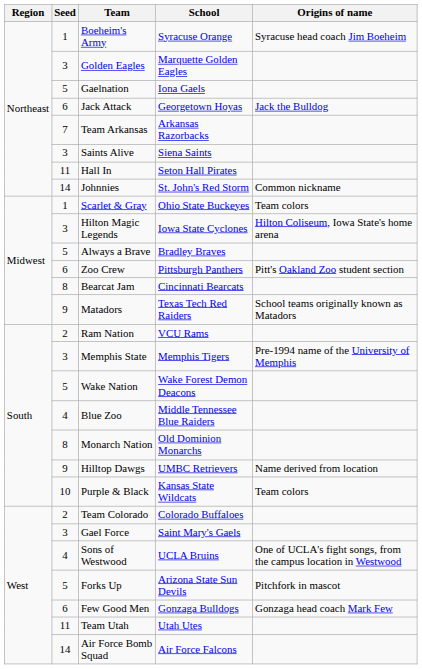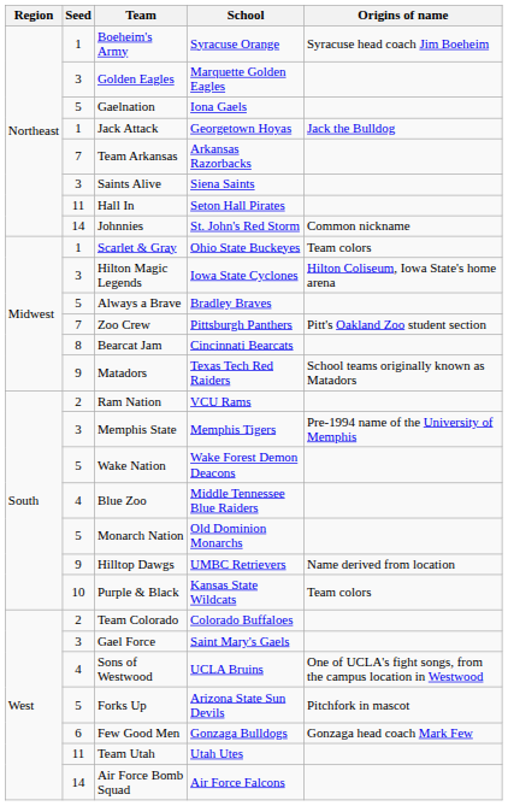Jack Attack | Seed: 6 -> 1
Zoo Crew | Seed: 6 -> 7
Monarch Nation | Seed: 8 -> 5
